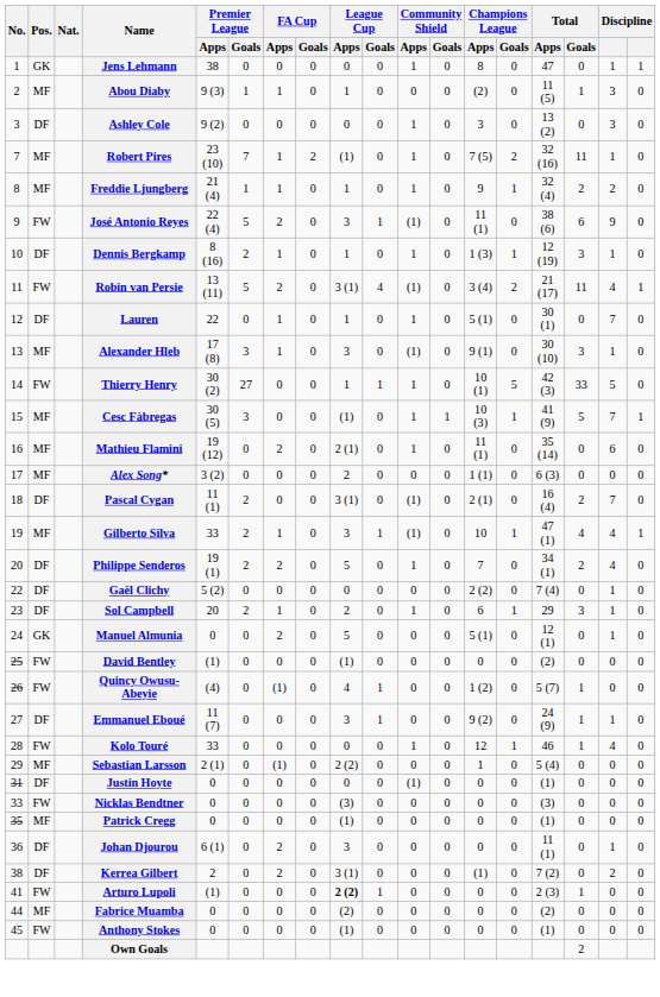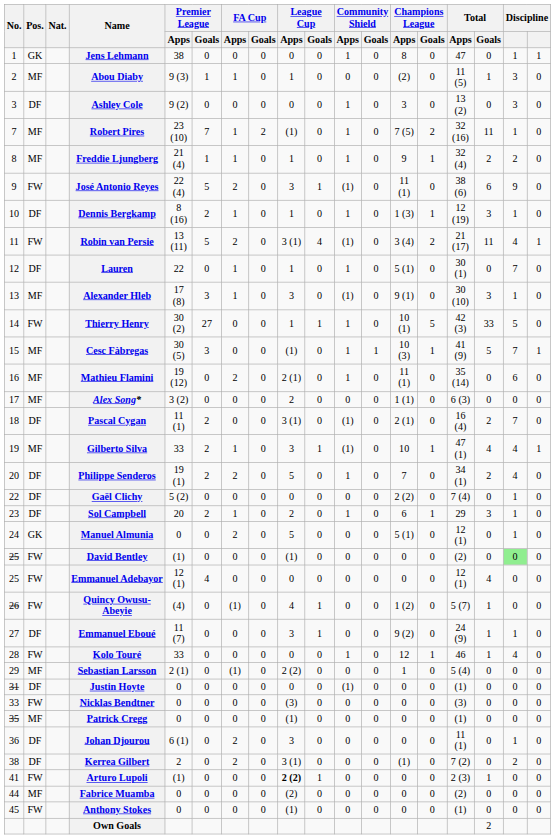David Bentley | column 17: no background -> lightgreen background
+ row: 25 | FW | Emmanuel Adebayor | 12 (1) | 4 | 0 | 0 | 0 | 0 | 0 | 0 | 0 | 0 | 12 (1) | 4 | 0 | 0
